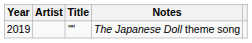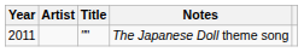The Japanese Doll theme song | Year: 2019 -> 2011
